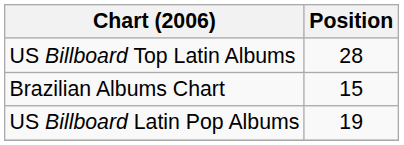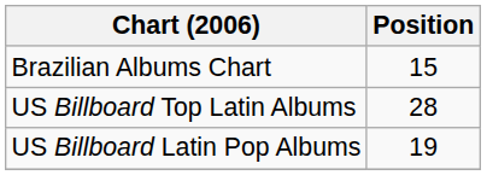rows swapped: Brazilian Albums Chart <-> US Billboard Top Latin Albums
